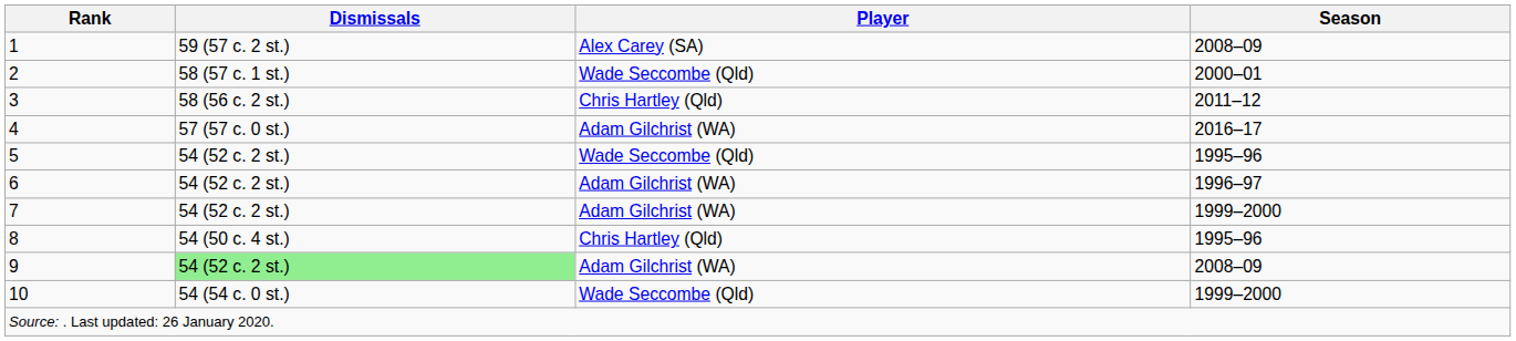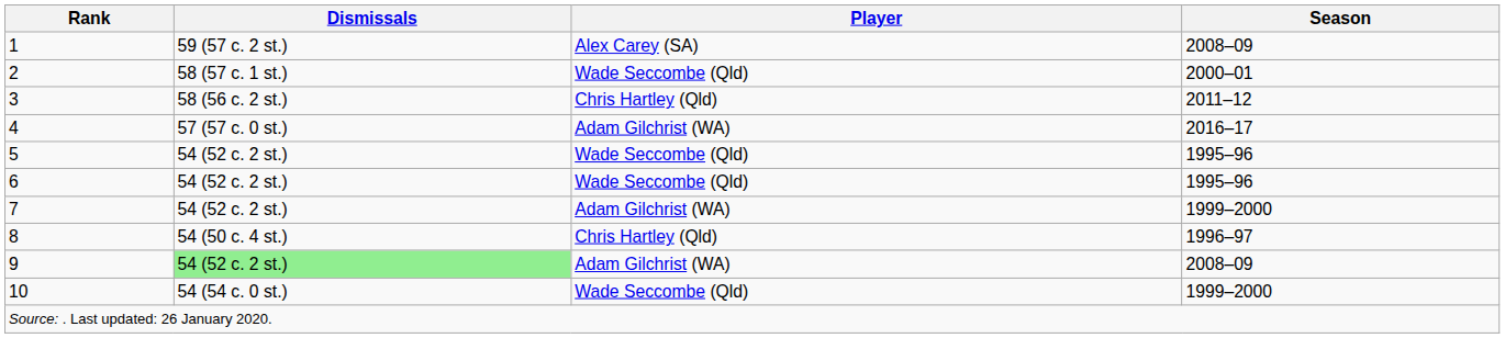6 | Player: Adam Gilchrist (WA) -> Wade Seccombe (Qld)
6 | Season: 1996–97 -> 1995–96
8 | Season: 1995–96 -> 1996–97
